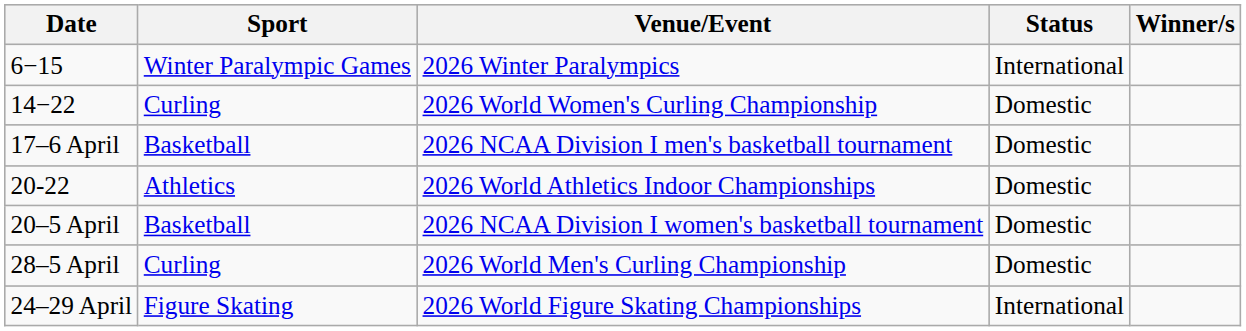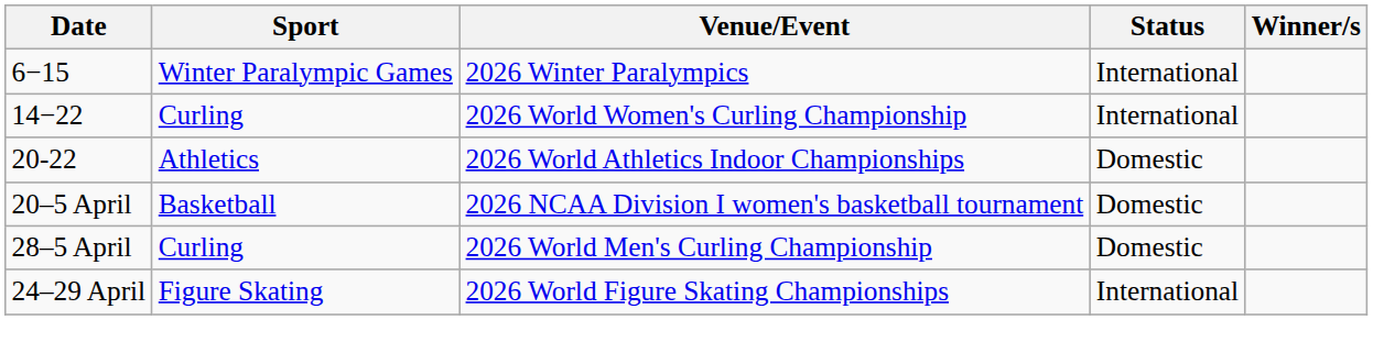14−22 | Status: Domestic -> International
- row: 17–6 April | Basketball | 2026 NCAA Division I men's basketball tournament | Domestic
